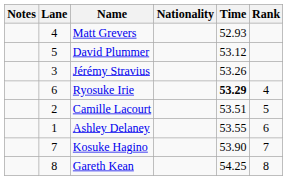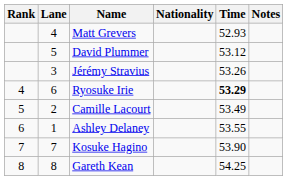columns swapped: Rank <-> Notes
Camille Lacourt | Time: 53.51 -> 53.49
